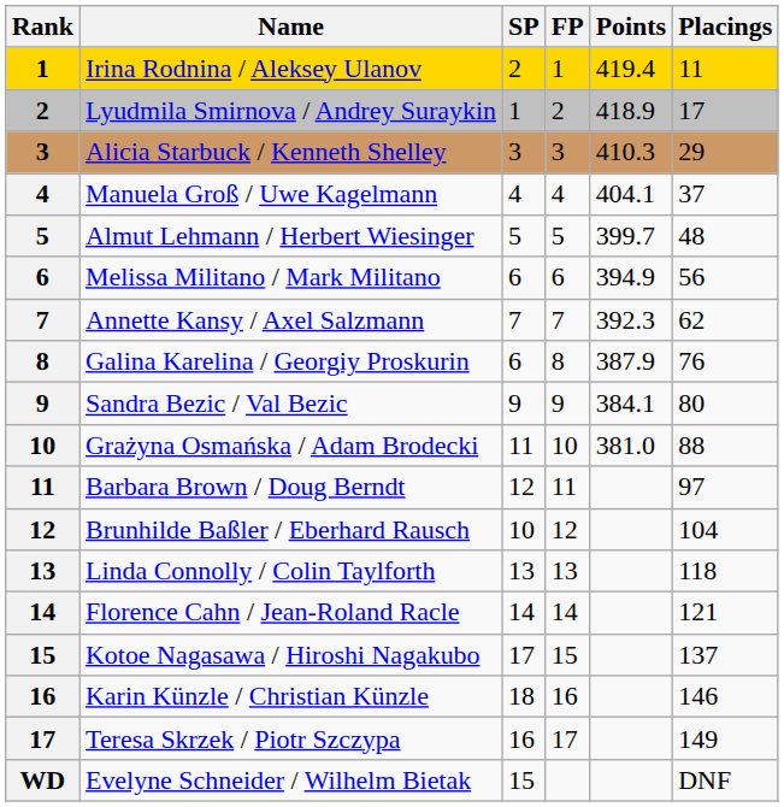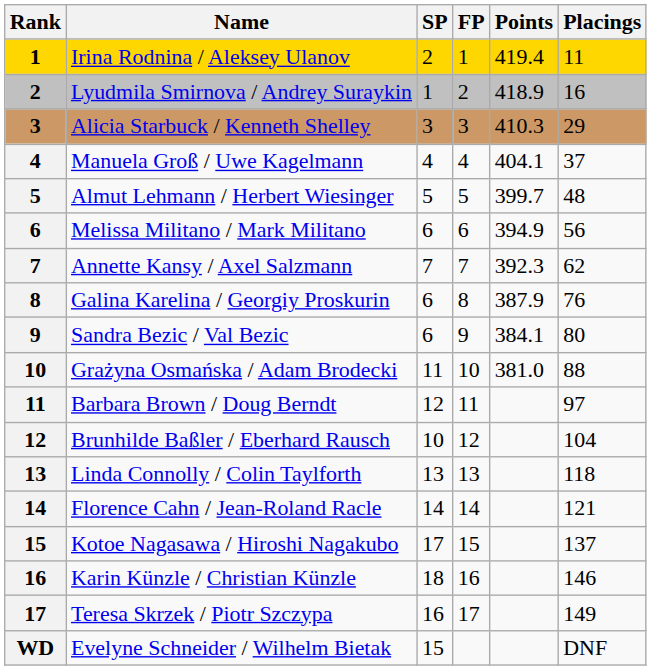Lyudmila Smirnova / Andrey Suraykin | Placings: 17 -> 16
Sandra Bezic / Val Bezic | SP: 9 -> 6
